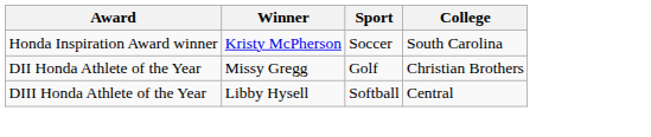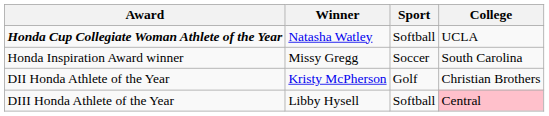+ row: Honda Cup Collegiate Woman Athlete of the Year | Natasha Watley | Softball | UCLA
Honda Inspiration Award winner | Winner: Kristy McPherson -> Missy Gregg
DII Honda Athlete of the Year | Winner: Missy Gregg -> Kristy McPherson
DIII Honda Athlete of the Year | College: no background -> pink background
